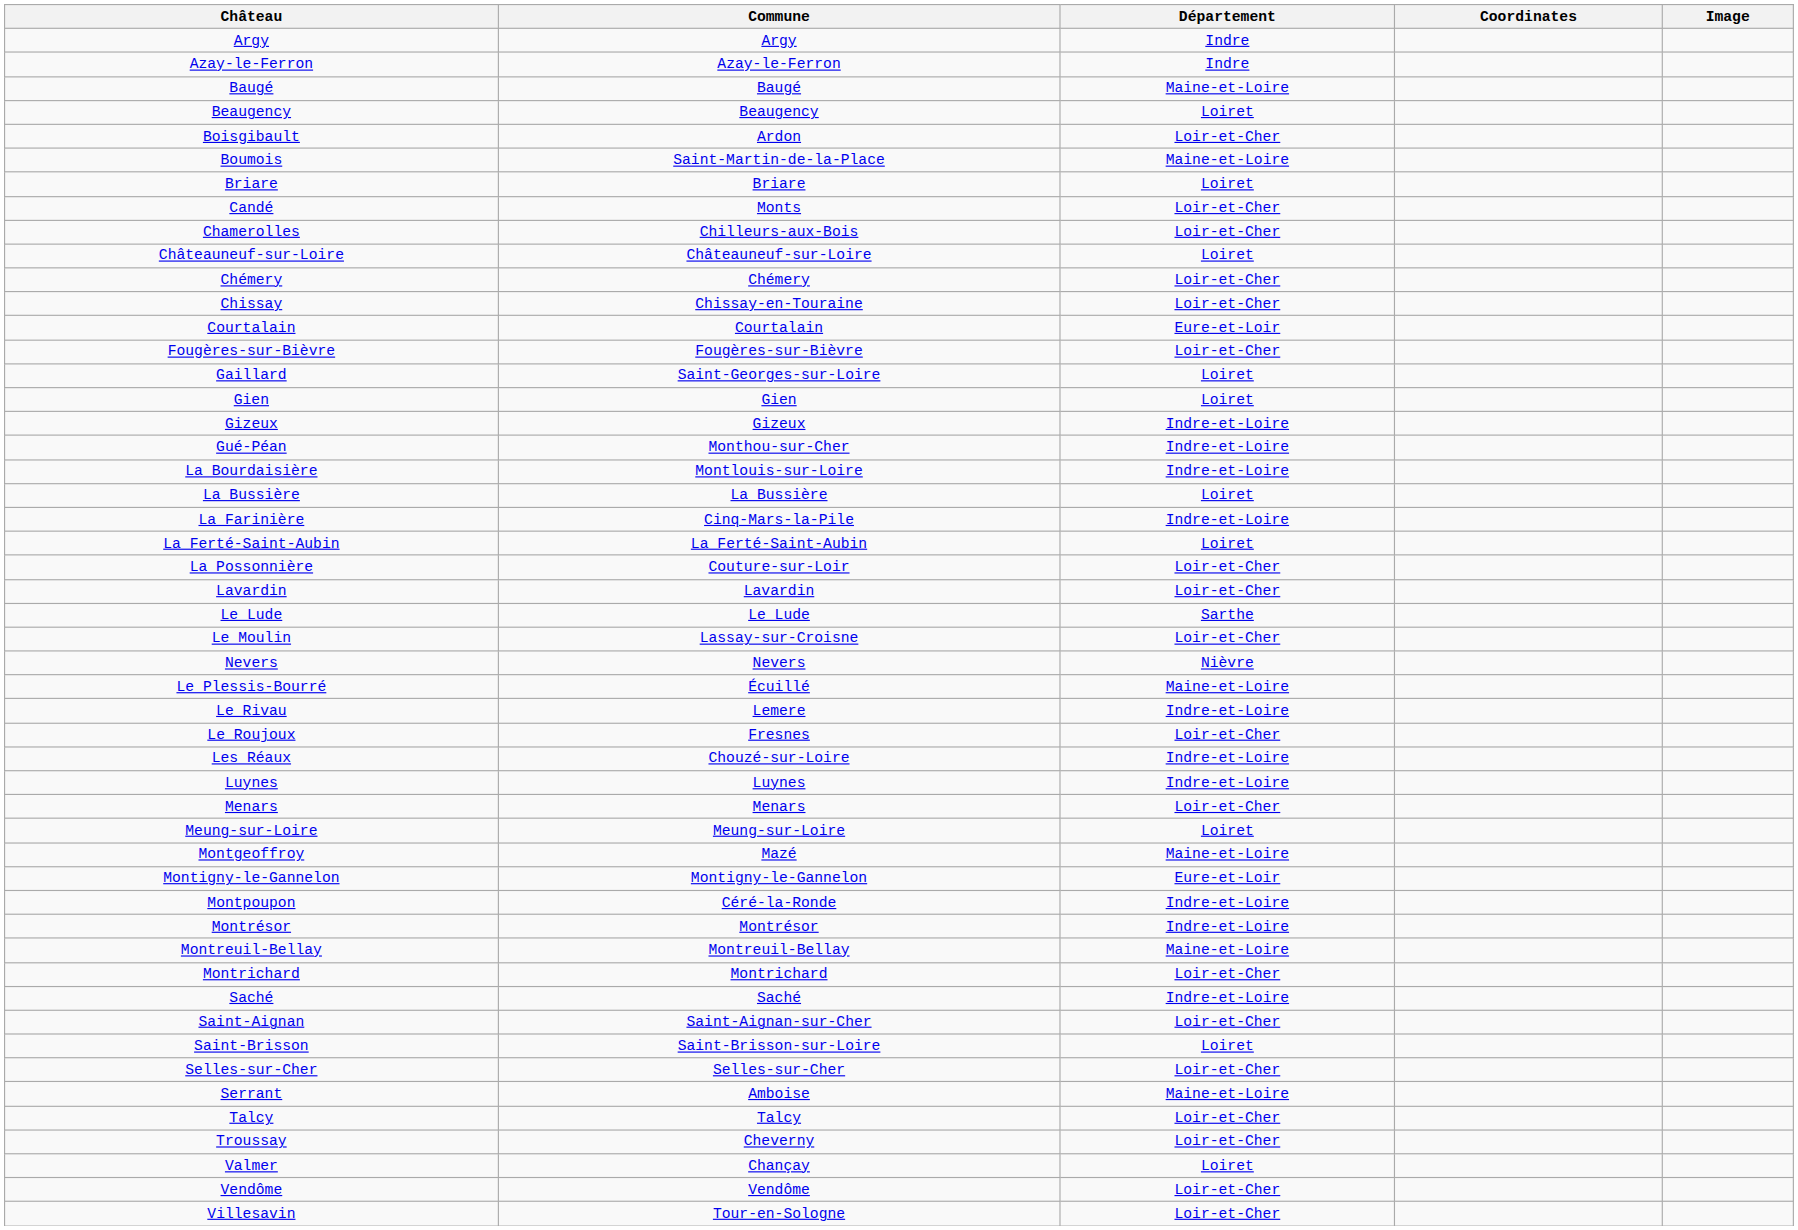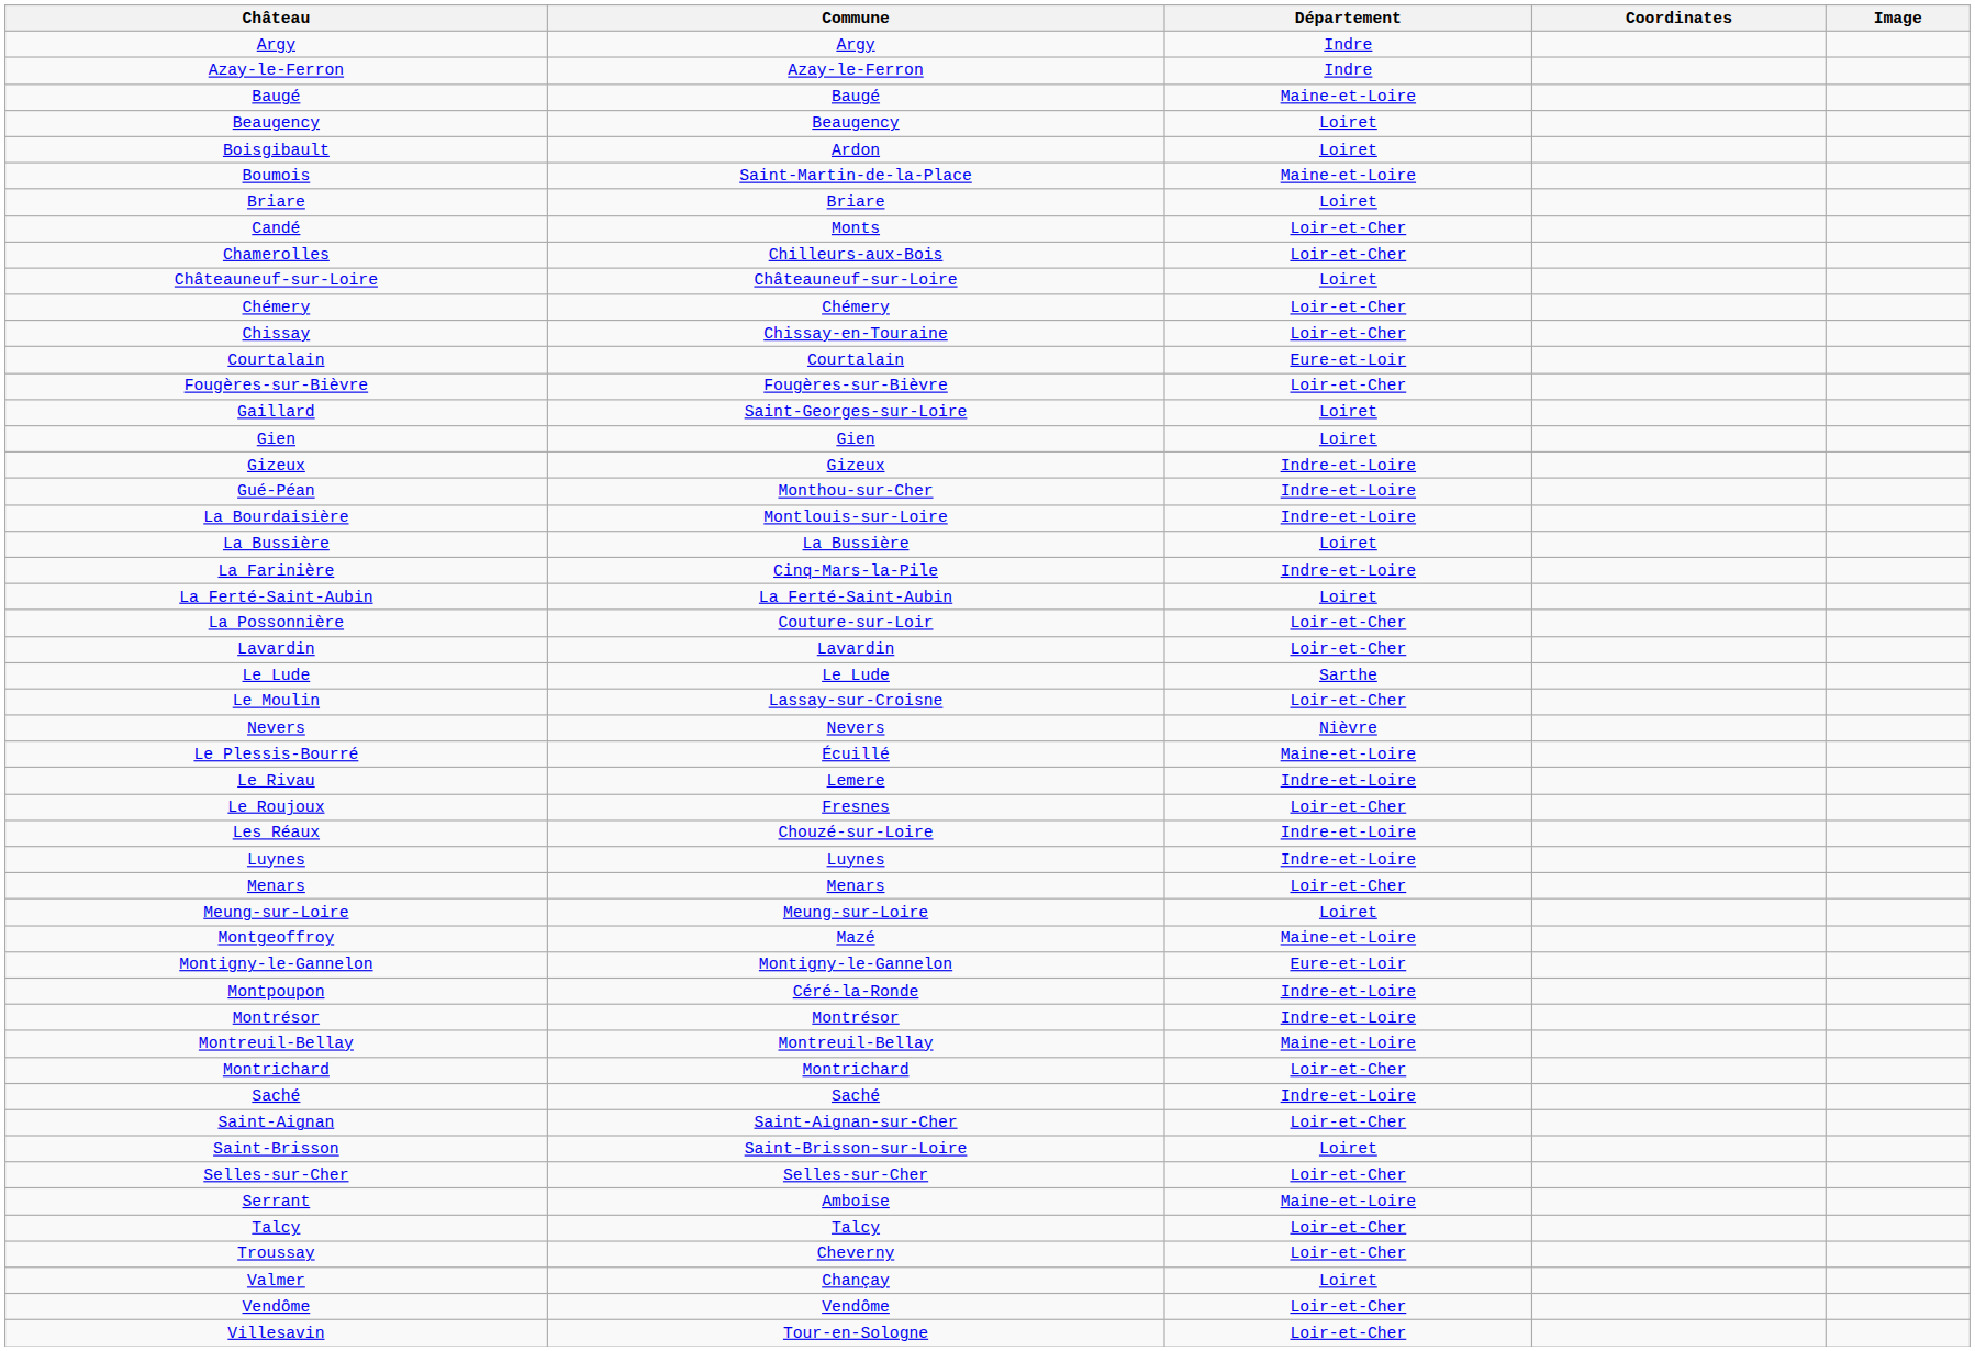Boisgibault | Département: Loir-et-Cher -> Loiret
